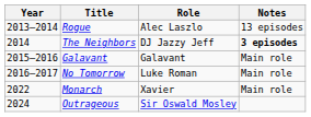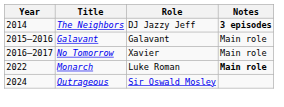- row: 2013–2014 | Rogue | Alec Laszlo | 13 episodes
No Tomorrow | Role: Luke Roman -> Xavier
Monarch | Role: Xavier -> Luke Roman
Monarch | Notes: normal -> bold
